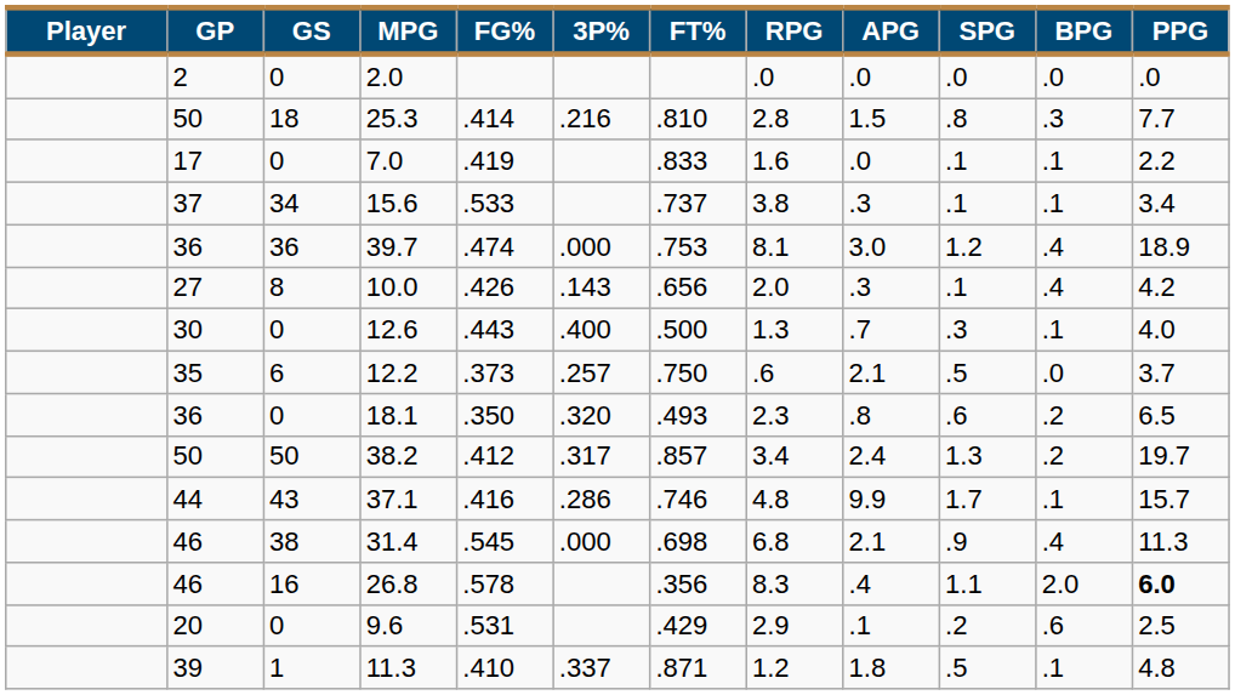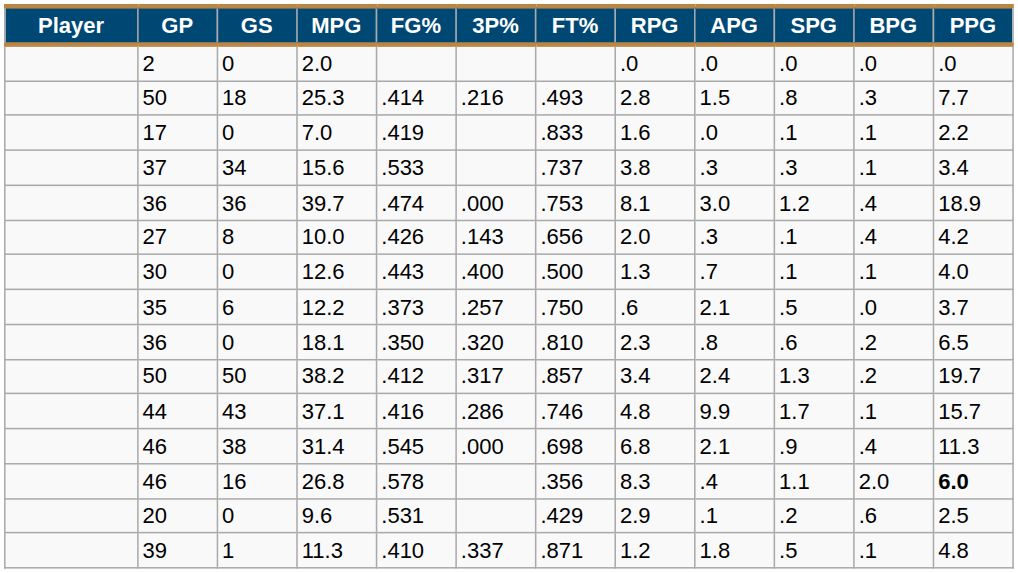25.3 | FT%: .810 -> .493
15.6 | SPG: .1 -> .3
12.6 | SPG: .3 -> .1
18.1 | FT%: .493 -> .810
